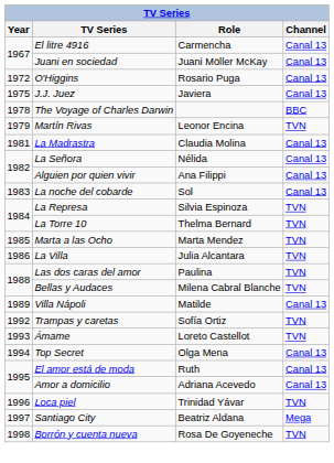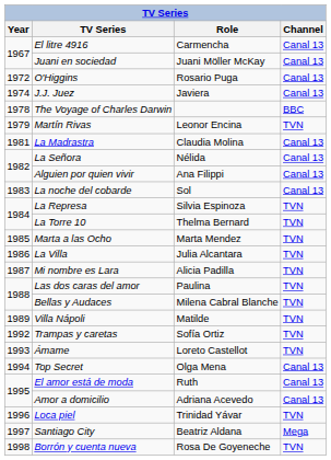J.J. Juez | Year: 1975 -> 1974
+ row: 1987 | Mi nombre es Lara | Alicia Padilla | TVN
Villa Nápoli | Channel: Canal 13 -> TVN
